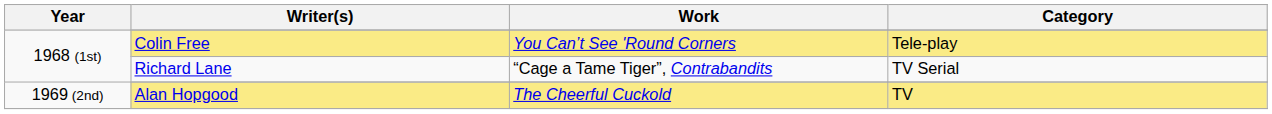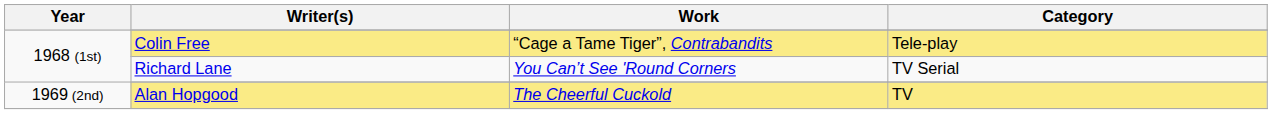Colin Free | Work: You Can’t See 'Round Corners -> “Cage a Tame Tiger”, Contrabandits
Richard Lane | Work: “Cage a Tame Tiger”, Contrabandits -> You Can’t See 'Round Corners
